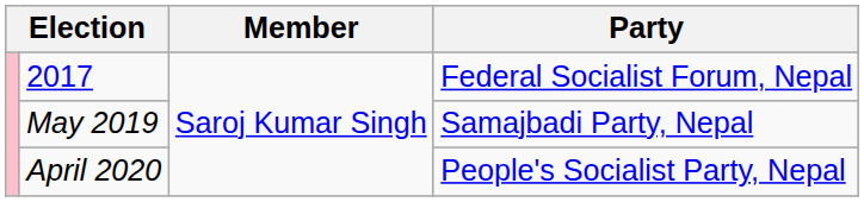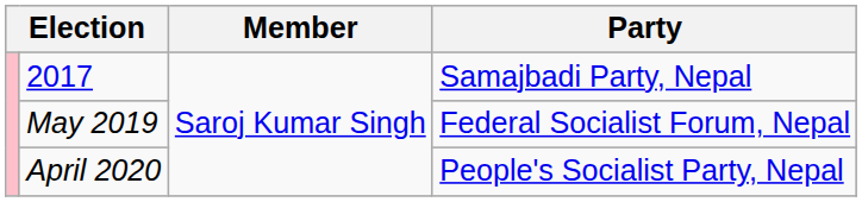2017 | Party: Federal Socialist Forum, Nepal -> Samajbadi Party, Nepal
May 2019 | Party: Samajbadi Party, Nepal -> Federal Socialist Forum, Nepal
